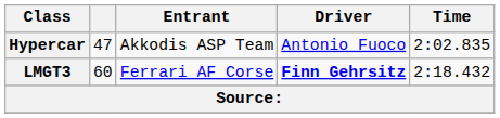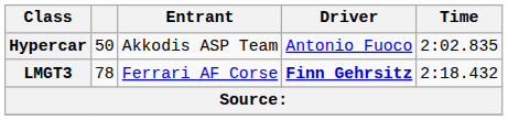Hypercar | column 2: 47 -> 50
LMGT3 | column 2: 60 -> 78
